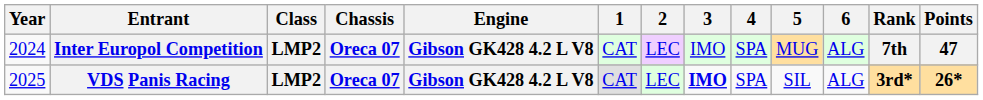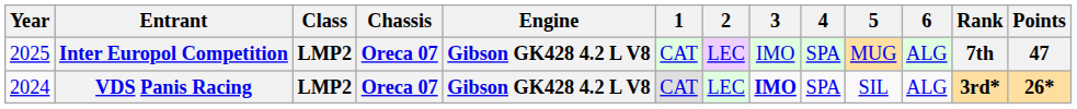Inter Europol Competition | Year: 2024 -> 2025
VDS Panis Racing | Year: 2025 -> 2024
